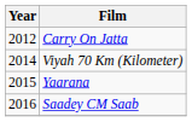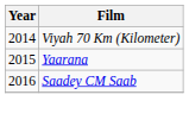- row: 2012 | Carry On Jatta
